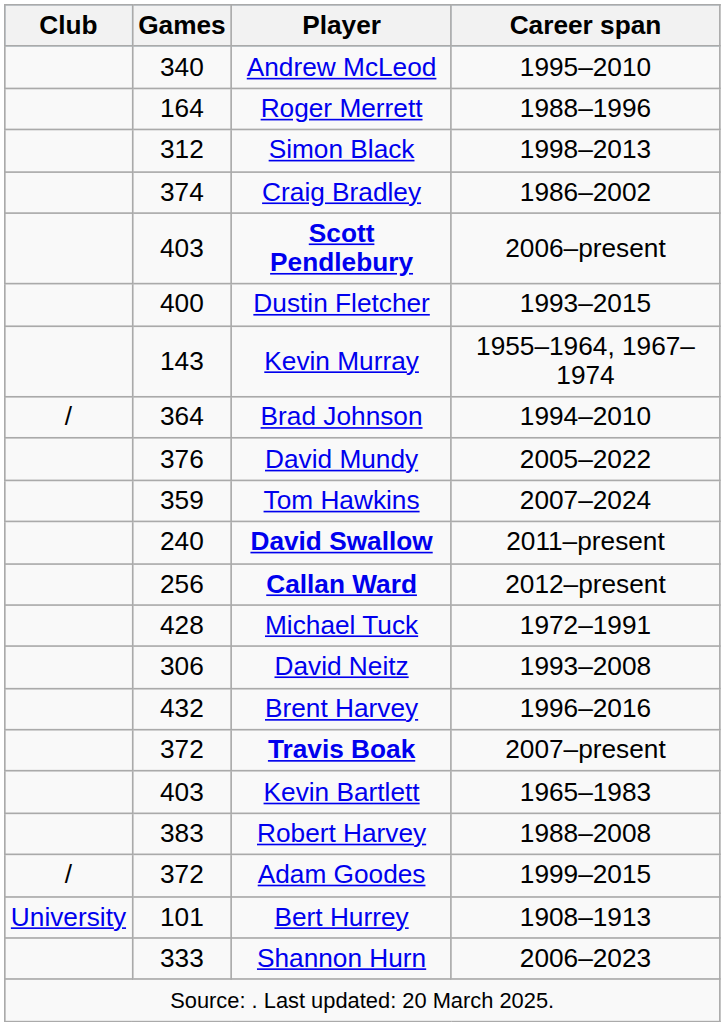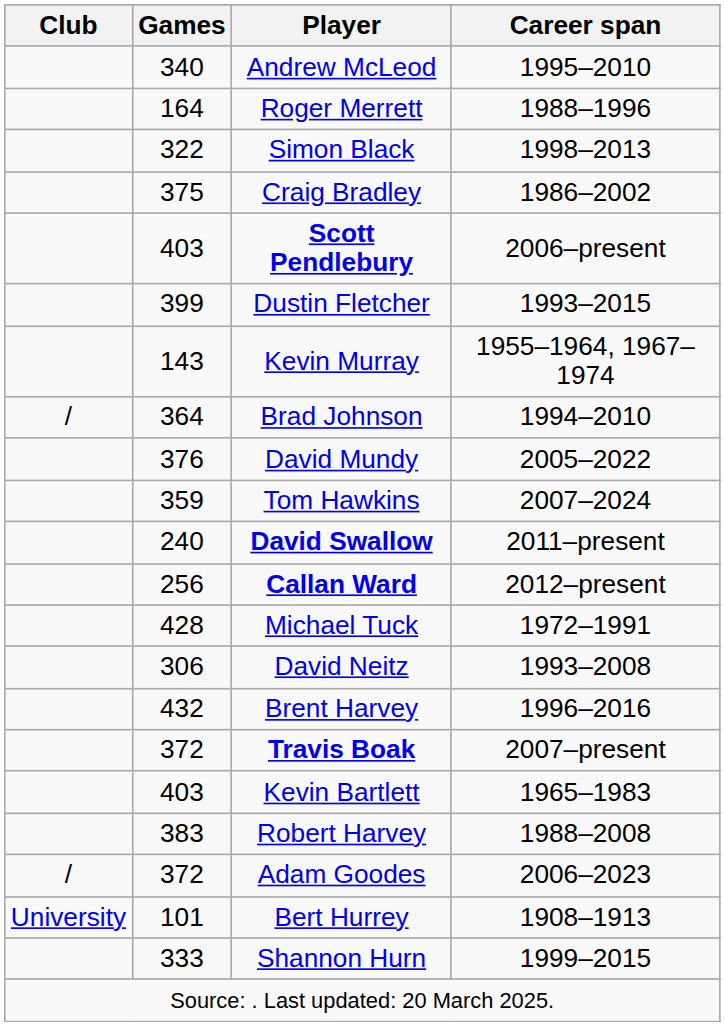Simon Black | Games: 312 -> 322
Craig Bradley | Games: 374 -> 375
Dustin Fletcher | Games: 400 -> 399
Adam Goodes | Career span: 1999–2015 -> 2006–2023
Shannon Hurn | Career span: 2006–2023 -> 1999–2015
